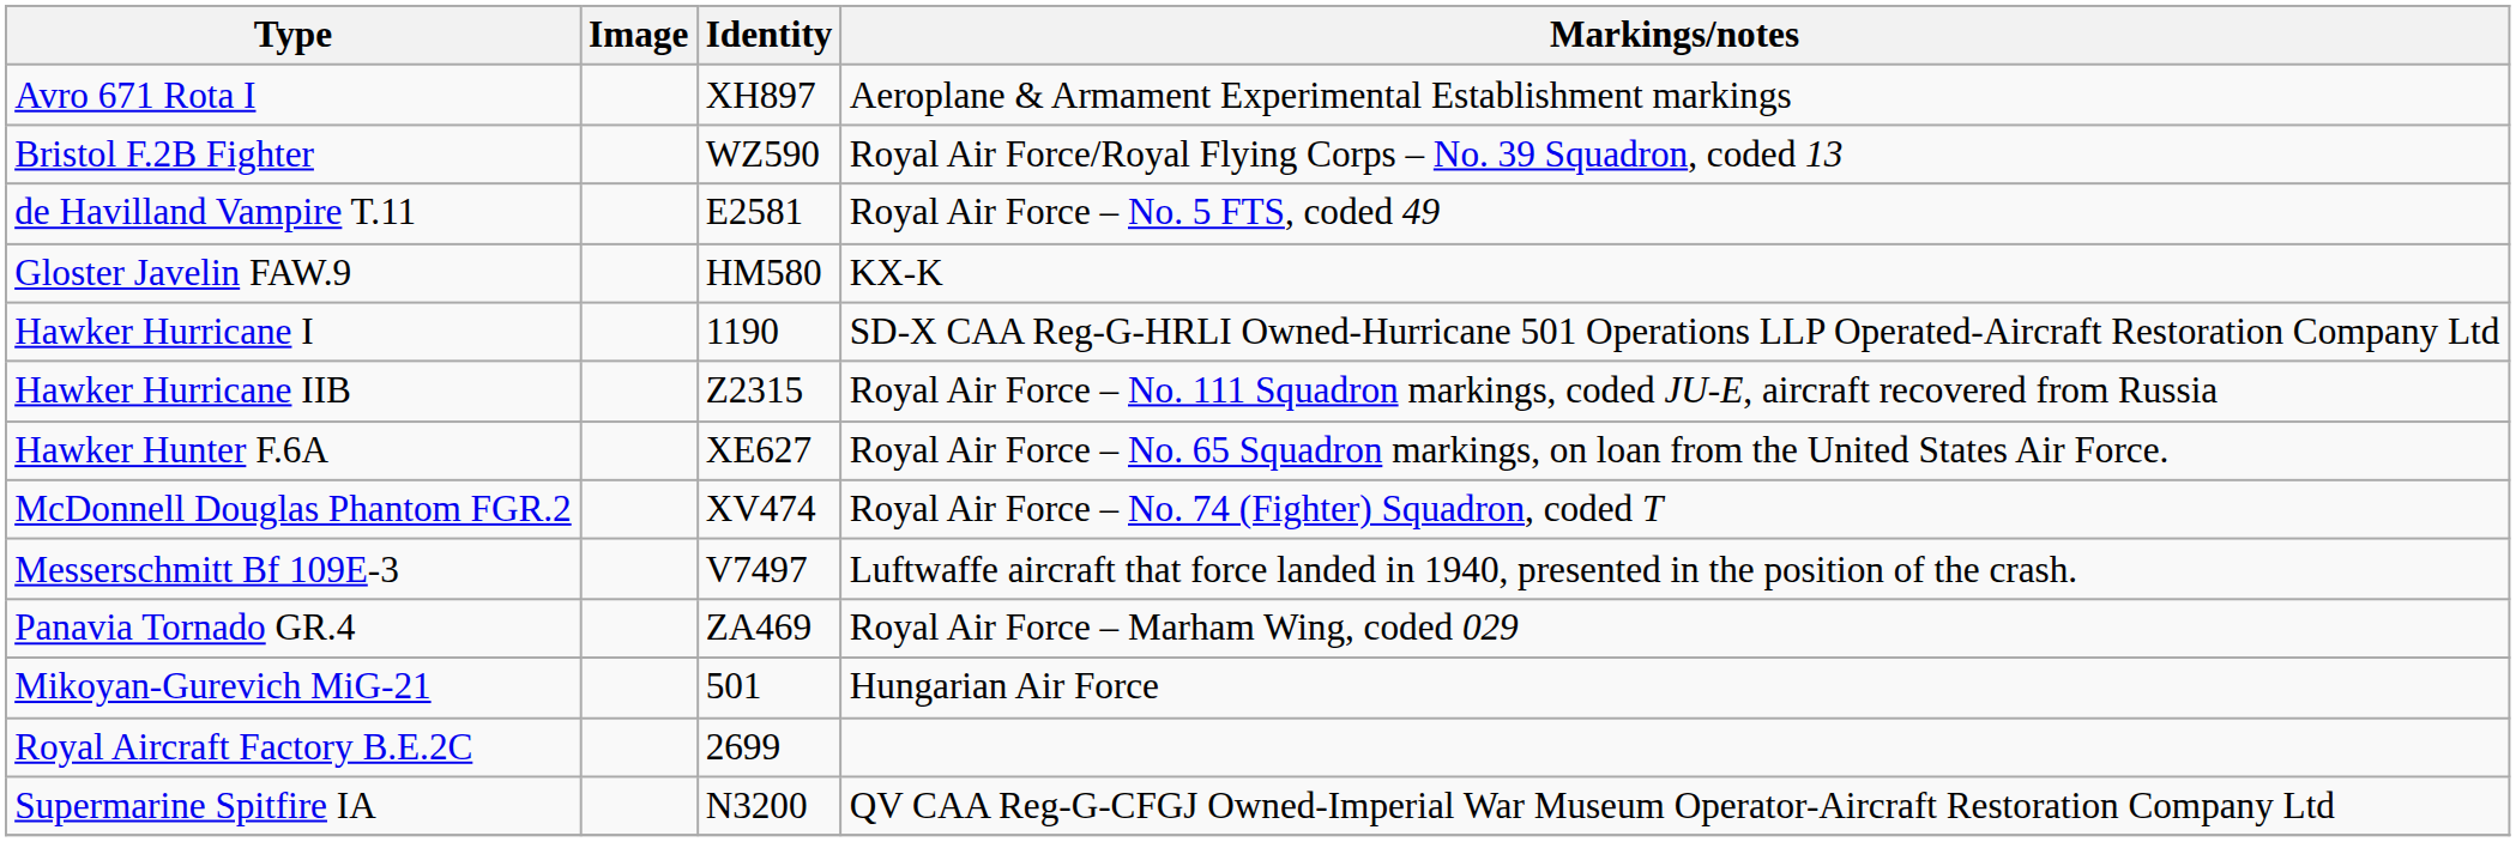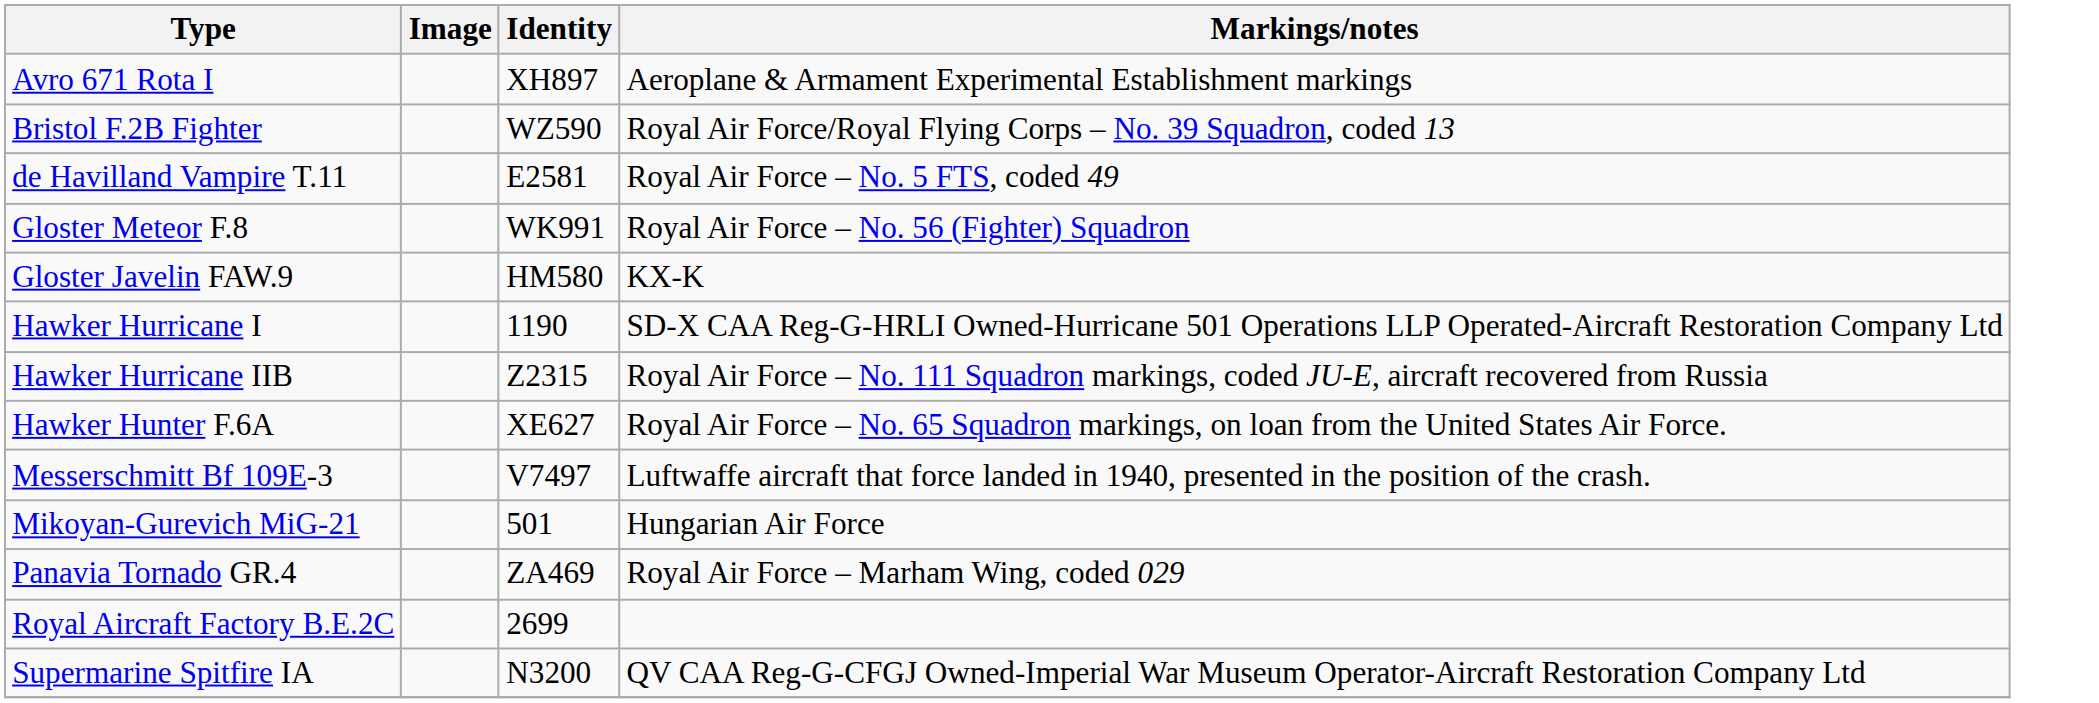+ row: Gloster Meteor F.8 | WK991 | Royal Air Force – No. 56 (Fighter) Squadron
- row: McDonnell Douglas Phantom FGR.2 | XV474 | Royal Air Force – No. 74 (Fighter) Squadron, coded T
rows swapped: Mikoyan-Gurevich MiG-21 <-> Panavia Tornado GR.4
